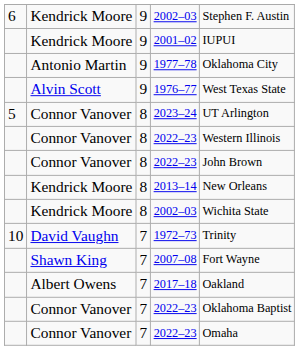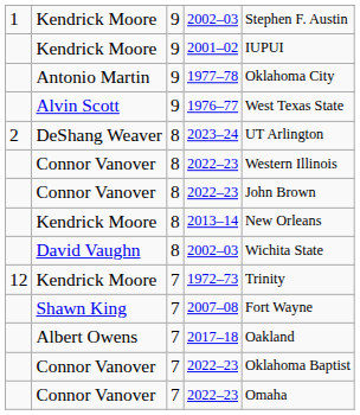9 / 2002–03 | column 1: 6 -> 1
2023–24 | column 1: 5 -> 2
2023–24 | column 2: Connor Vanover -> DeShang Weaver
8 / 2002–03 | column 2: Kendrick Moore -> David Vaughn
1972–73 | column 1: 10 -> 12
1972–73 | column 2: David Vaughn -> Kendrick Moore
